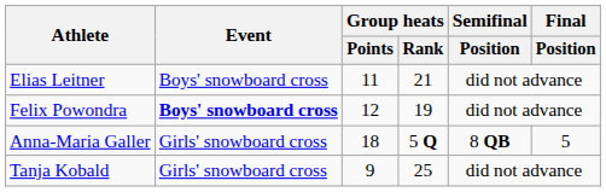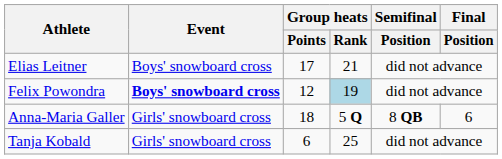Elias Leitner | Group heats / Points: 11 -> 17
Felix Powondra | Group heats / Rank: no background -> lightblue background
Anna-Maria Galler | Final / Position: 5 -> 6
Tanja Kobald | Group heats / Points: 9 -> 6
